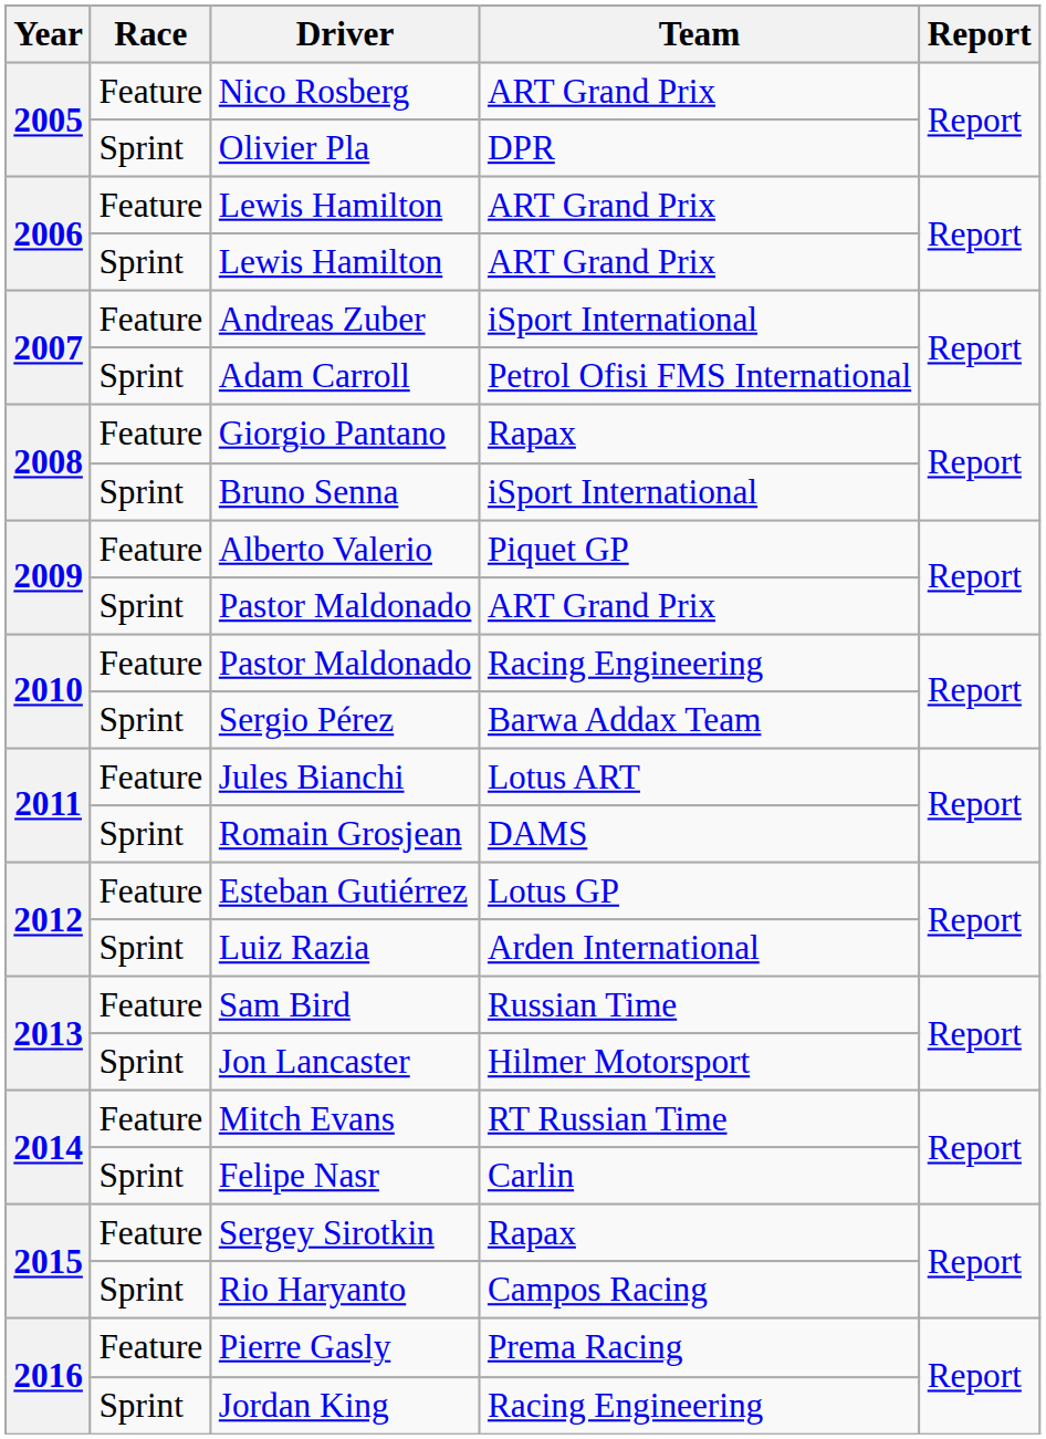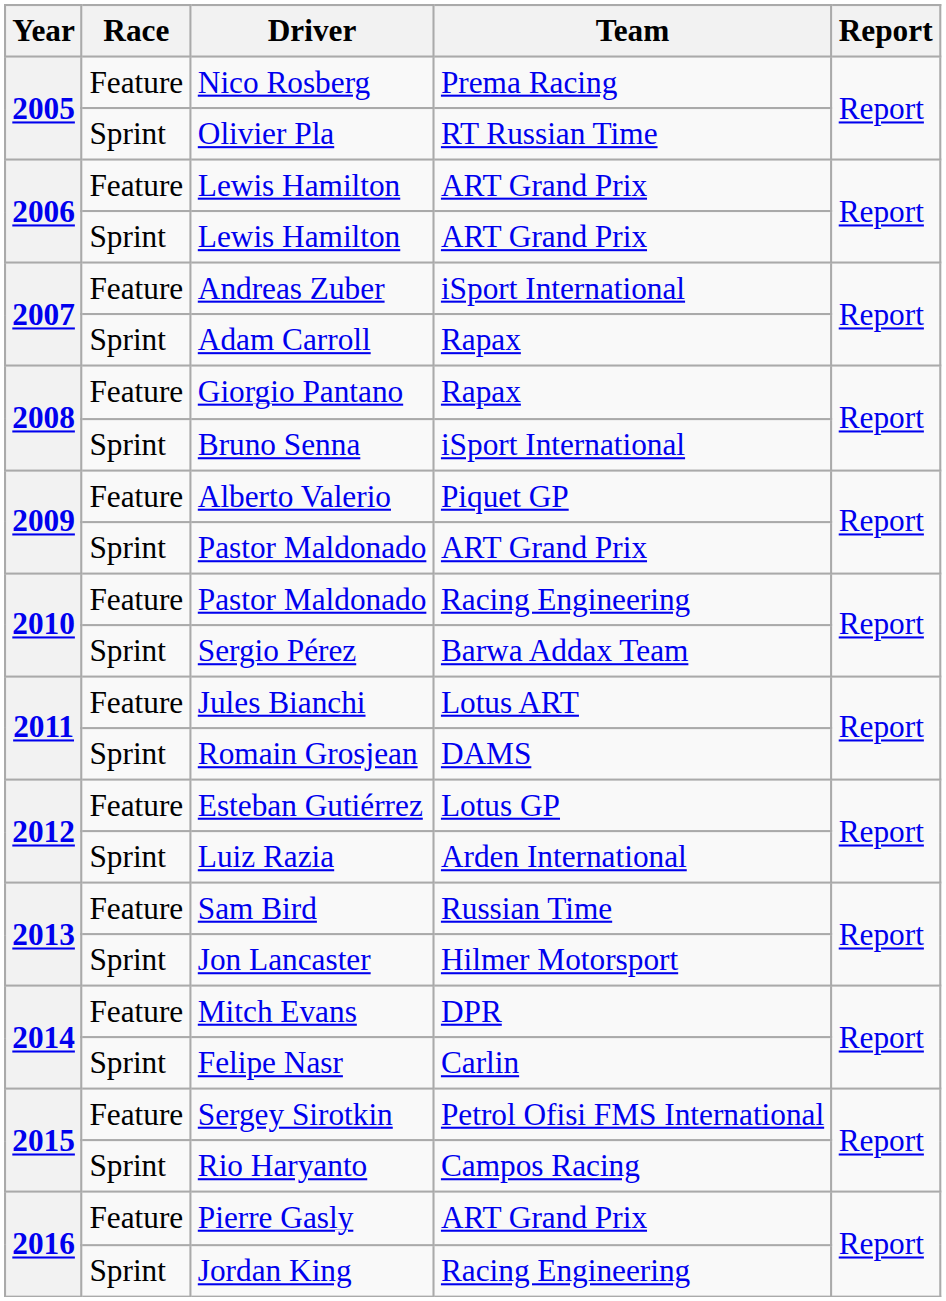Nico Rosberg | Team: ART Grand Prix -> Prema Racing
Olivier Pla | Team: DPR -> RT Russian Time
Adam Carroll | Team: Petrol Ofisi FMS International -> Rapax
Mitch Evans | Team: RT Russian Time -> DPR
Sergey Sirotkin | Team: Rapax -> Petrol Ofisi FMS International
Pierre Gasly | Team: Prema Racing -> ART Grand Prix
